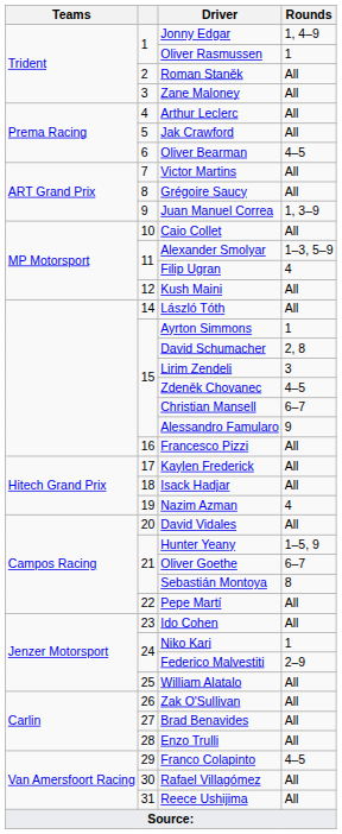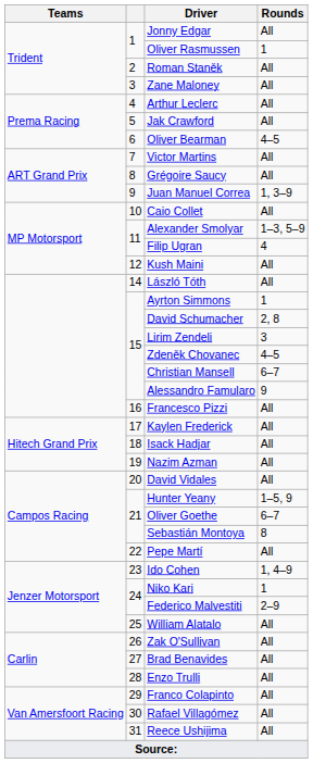Jonny Edgar | Rounds: 1, 4–9 -> All
Nazim Azman | Rounds: 4 -> All
Ido Cohen | Rounds: All -> 1, 4–9
Franco Colapinto | Rounds: 4–5 -> All
